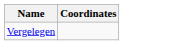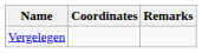+ column: Remarks
